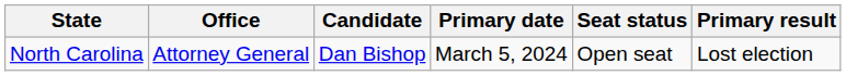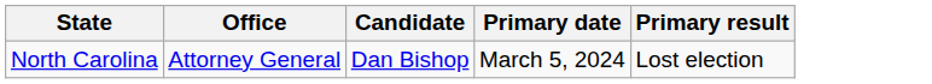- column: Seat status | Open seat
